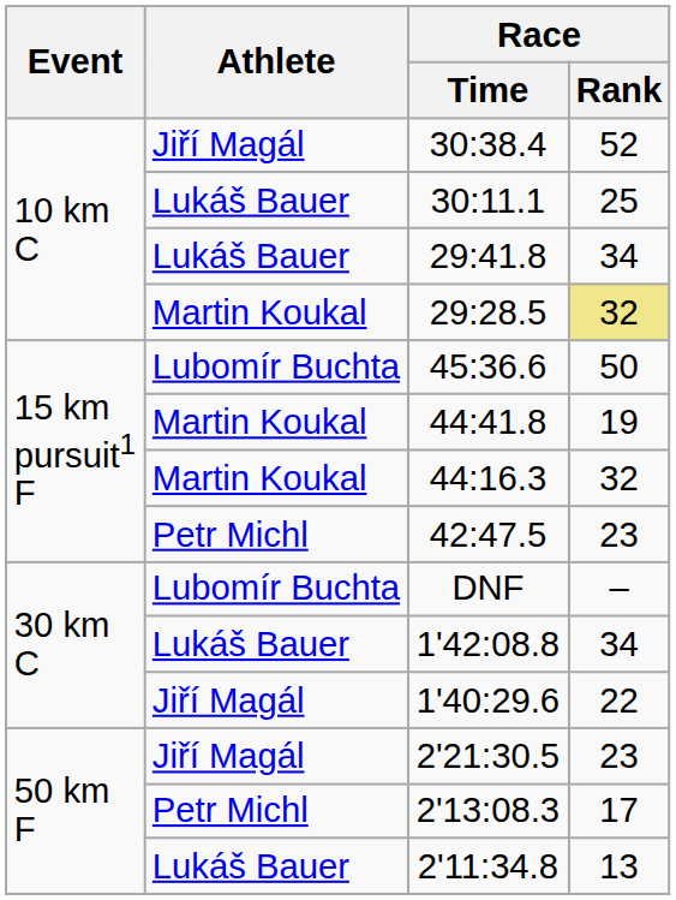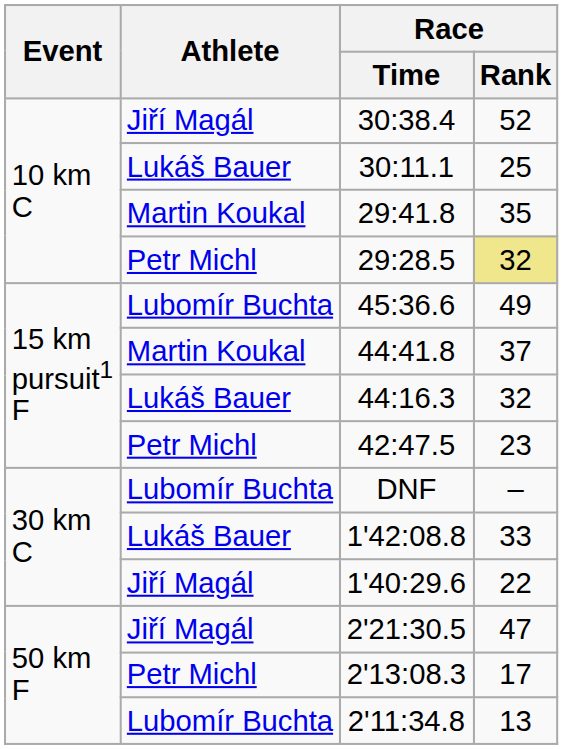29:41.8 | Athlete: Lukáš Bauer -> Martin Koukal
29:41.8 | Race / Rank: 34 -> 35
29:28.5 | Athlete: Martin Koukal -> Petr Michl
45:36.6 | Race / Rank: 50 -> 49
44:41.8 | Race / Rank: 19 -> 37
44:16.3 | Athlete: Martin Koukal -> Lukáš Bauer
1'42:08.8 | Race / Rank: 34 -> 33
2'21:30.5 | Race / Rank: 23 -> 47
2'11:34.8 | Athlete: Lukáš Bauer -> Lubomír Buchta
